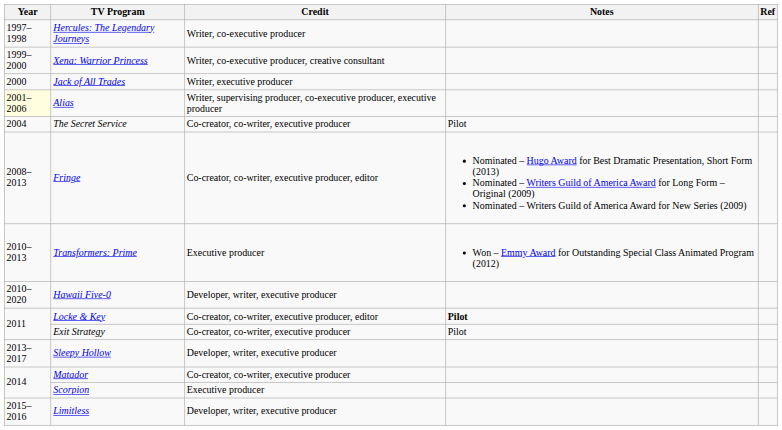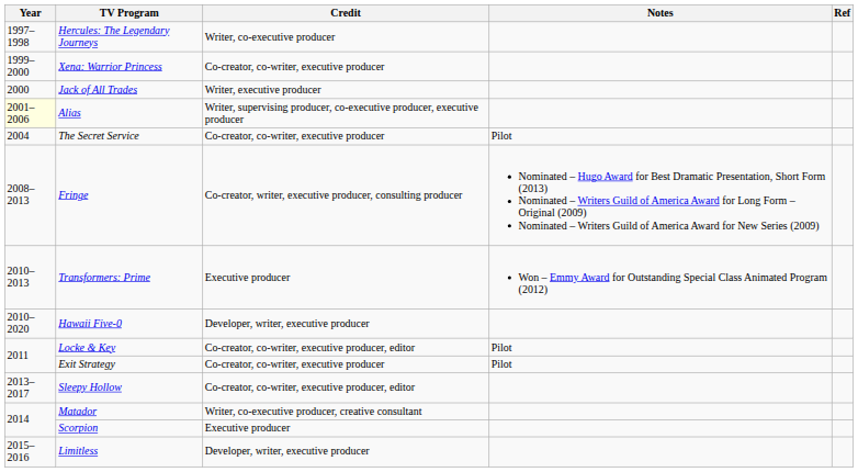Xena: Warrior Princess | Credit: Writer, co-executive producer, creative consultant -> Co-creator, co-writer, executive producer
Fringe | Credit: Co-creator, co-writer, executive producer, editor -> Co-creator, writer, executive producer, consulting producer
Locke & Key | Notes: bold -> normal
Sleepy Hollow | Credit: Developer, writer, executive producer -> Co-creator, co-writer, executive producer, editor
Matador | Credit: Co-creator, co-writer, executive producer -> Writer, co-executive producer, creative consultant
